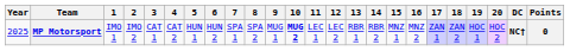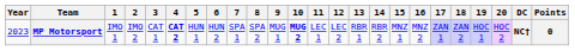MP Motorsport | Year: 2025 -> 2023
MP Motorsport | 4: normal -> bold
